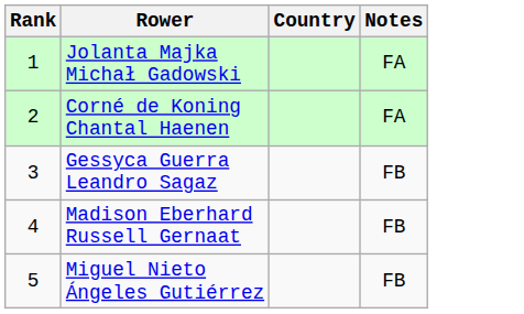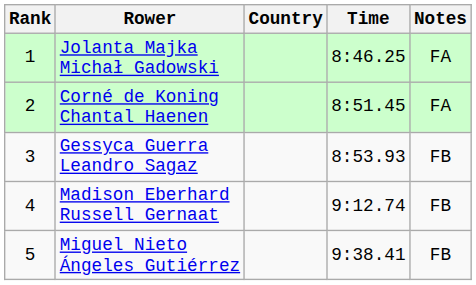+ column: Time | 8:46.25 | 8:51.45 | 8:53.93 | 9:12.74 | 9:38.41
